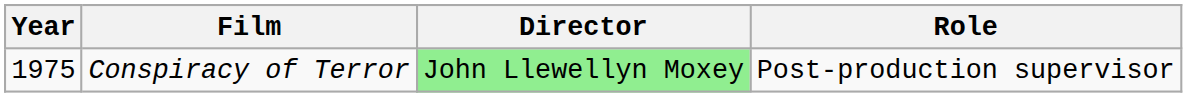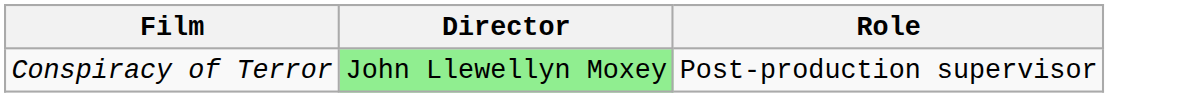- column: Year | 1975
